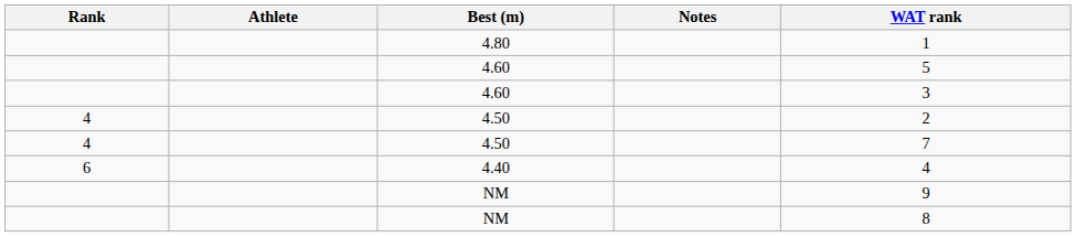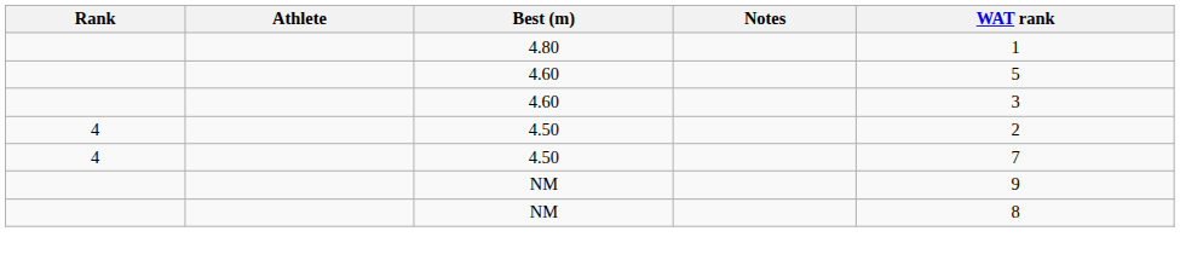- row: 6 | 4.40 | 4
